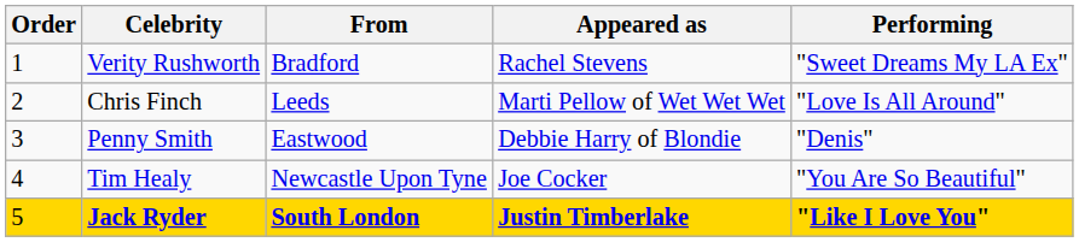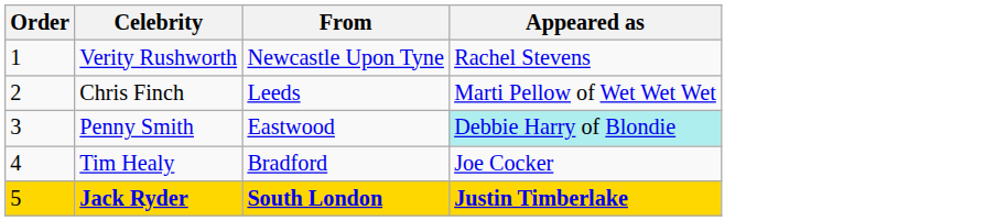- column: Performing | "Sweet Dreams My LA Ex" | "Love Is All Around" | "Denis" | "You Are So Beautiful" | "Like I Love You"
Verity Rushworth | From: Bradford -> Newcastle Upon Tyne
Penny Smith | Appeared as: no background -> paleturquoise background
Tim Healy | From: Newcastle Upon Tyne -> Bradford
